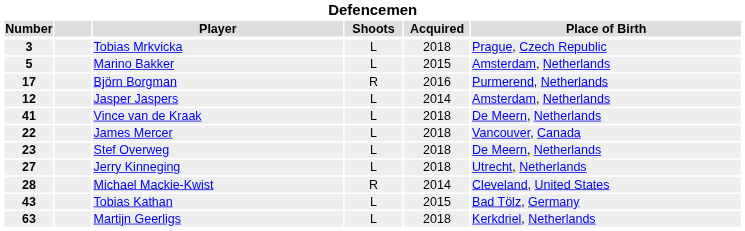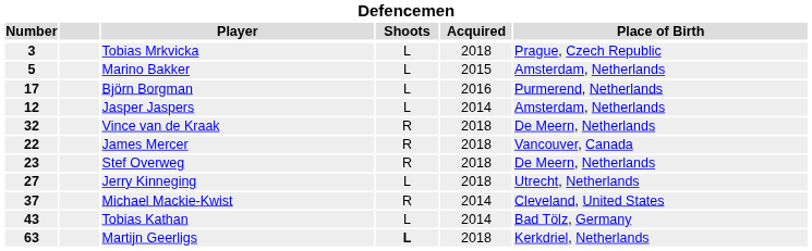Björn Borgman | Shoots: R -> L
Vince van de Kraak | Number: 41 -> 32
Vince van de Kraak | Shoots: L -> R
James Mercer | Shoots: L -> R
Stef Overweg | Shoots: L -> R
Michael Mackie-Kwist | Number: 28 -> 37
Tobias Kathan | Acquired: 2015 -> 2014
Martijn Geerligs | Shoots: normal -> bold
